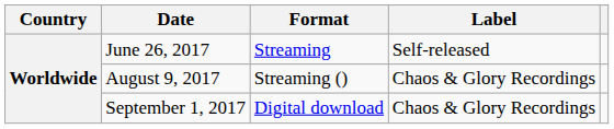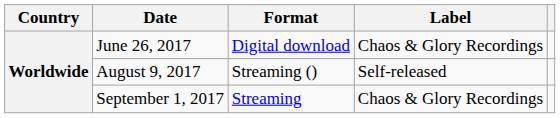June 26, 2017 | Format: Streaming -> Digital download
June 26, 2017 | Label: Self-released -> Chaos & Glory Recordings
August 9, 2017 | Label: Chaos & Glory Recordings -> Self-released
September 1, 2017 | Format: Digital download -> Streaming
